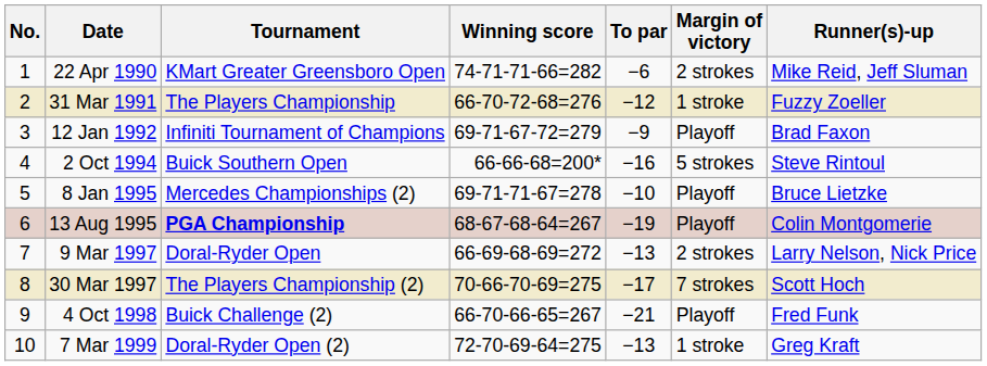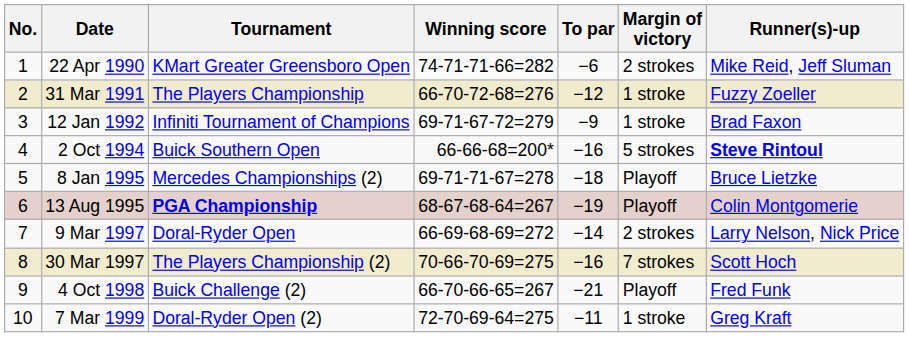12 Jan 1992 | Margin of victory: Playoff -> 1 stroke
2 Oct 1994 | Runner(s)-up: normal -> bold
8 Jan 1995 | To par: −10 -> −18
9 Mar 1997 | To par: −13 -> −14
30 Mar 1997 | To par: −17 -> −16
7 Mar 1999 | To par: −13 -> −11
